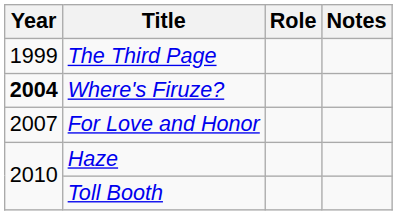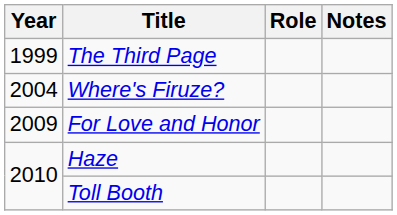Where's Firuze? | Year: bold -> normal
For Love and Honor | Year: 2007 -> 2009
